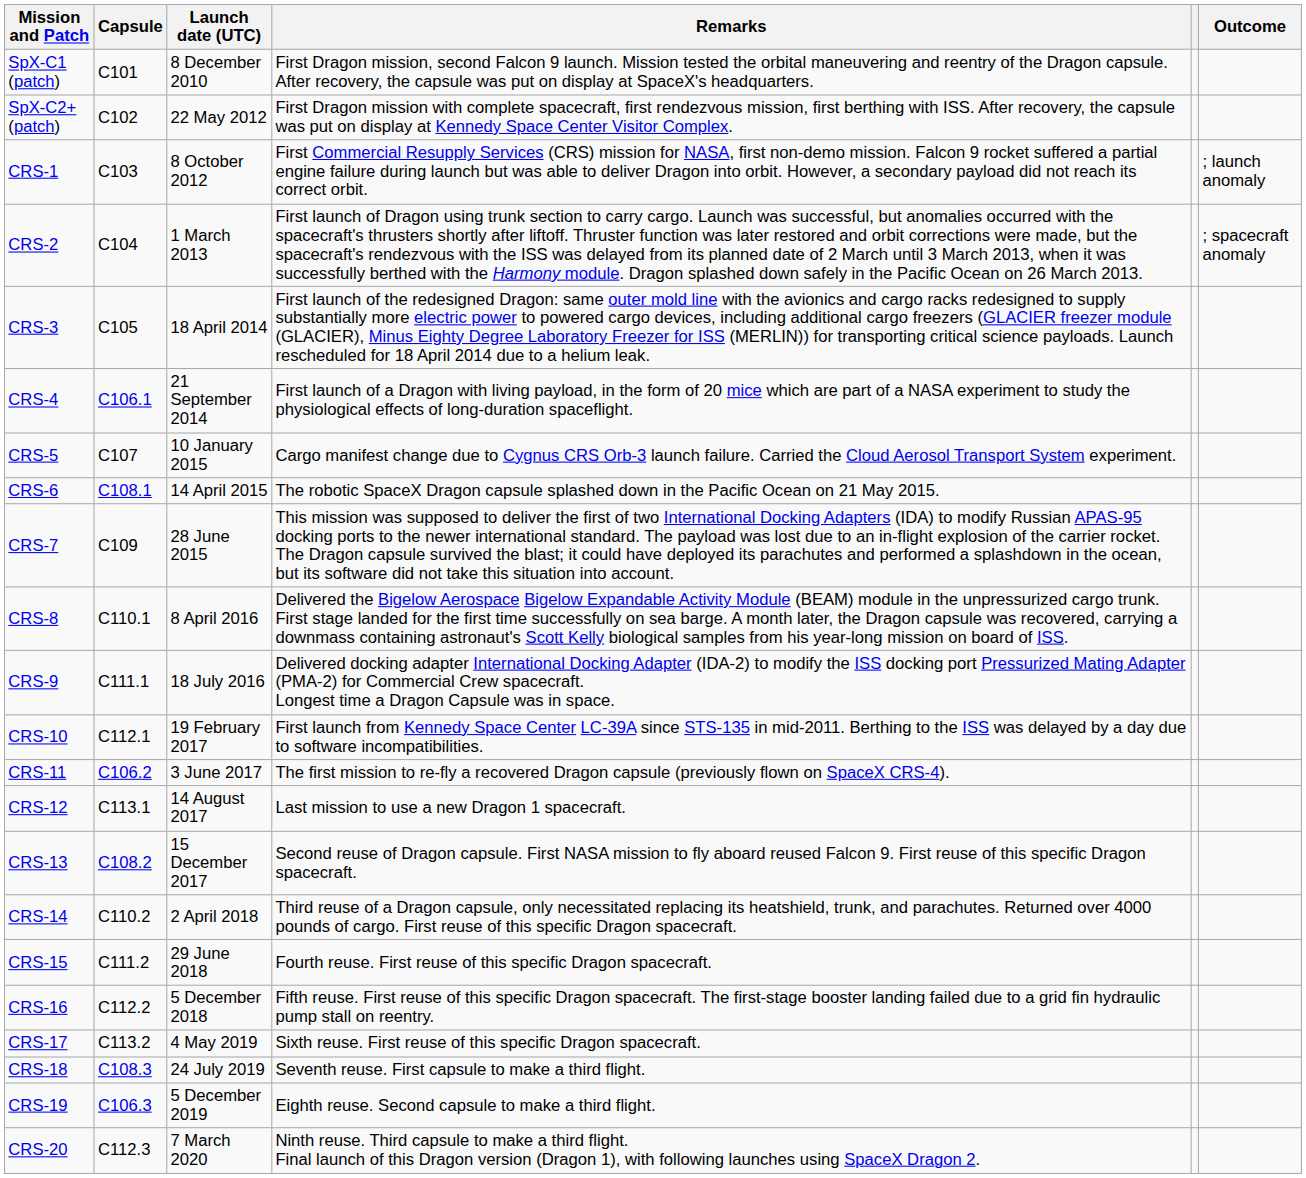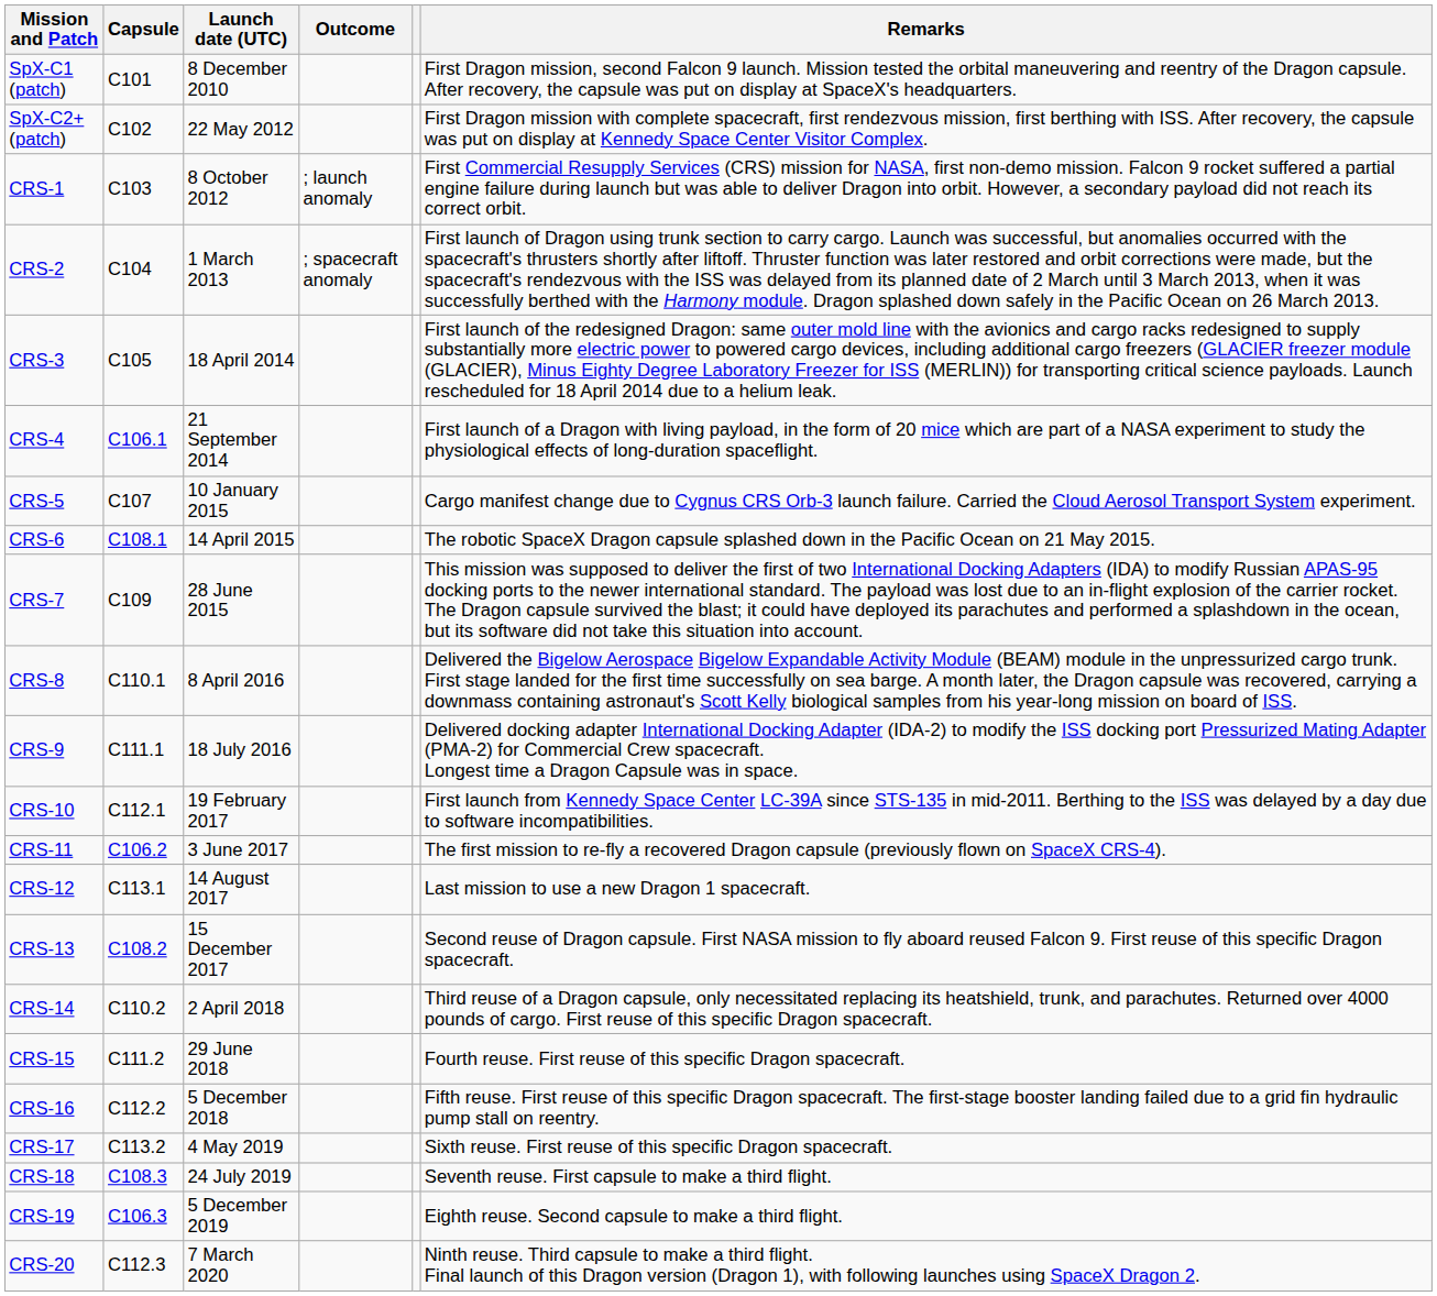columns swapped: Remarks <-> Outcome
